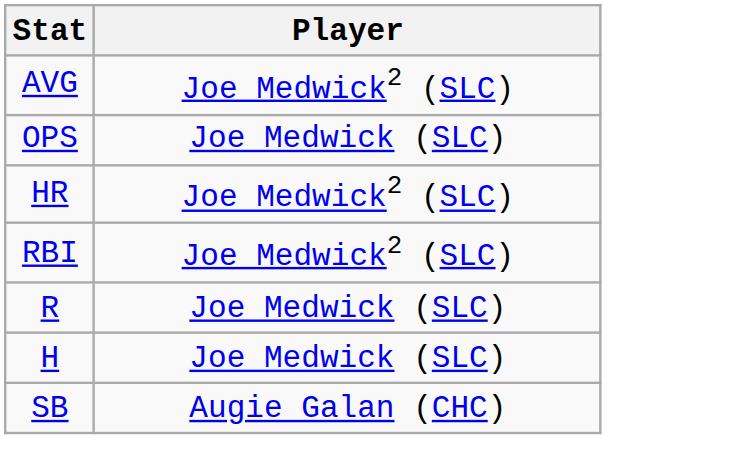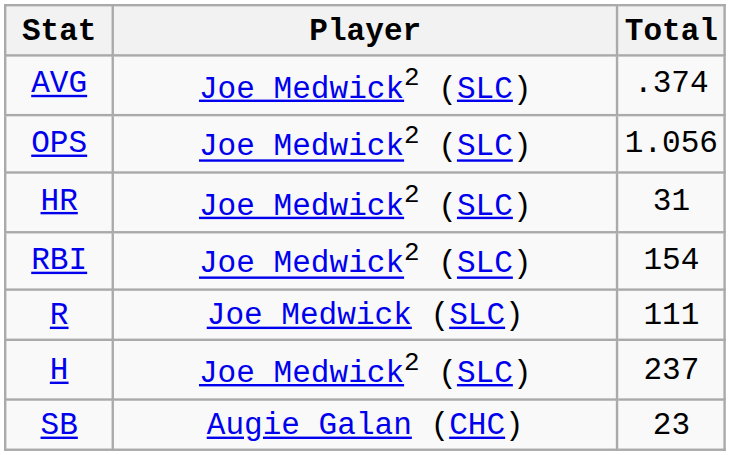+ column: Total | .374 | 1.056 | 31 | 154 | 111 | 237 | 23
OPS | Player: Joe Medwick (SLC) -> Joe Medwick2 (SLC)
H | Player: Joe Medwick (SLC) -> Joe Medwick2 (SLC)
